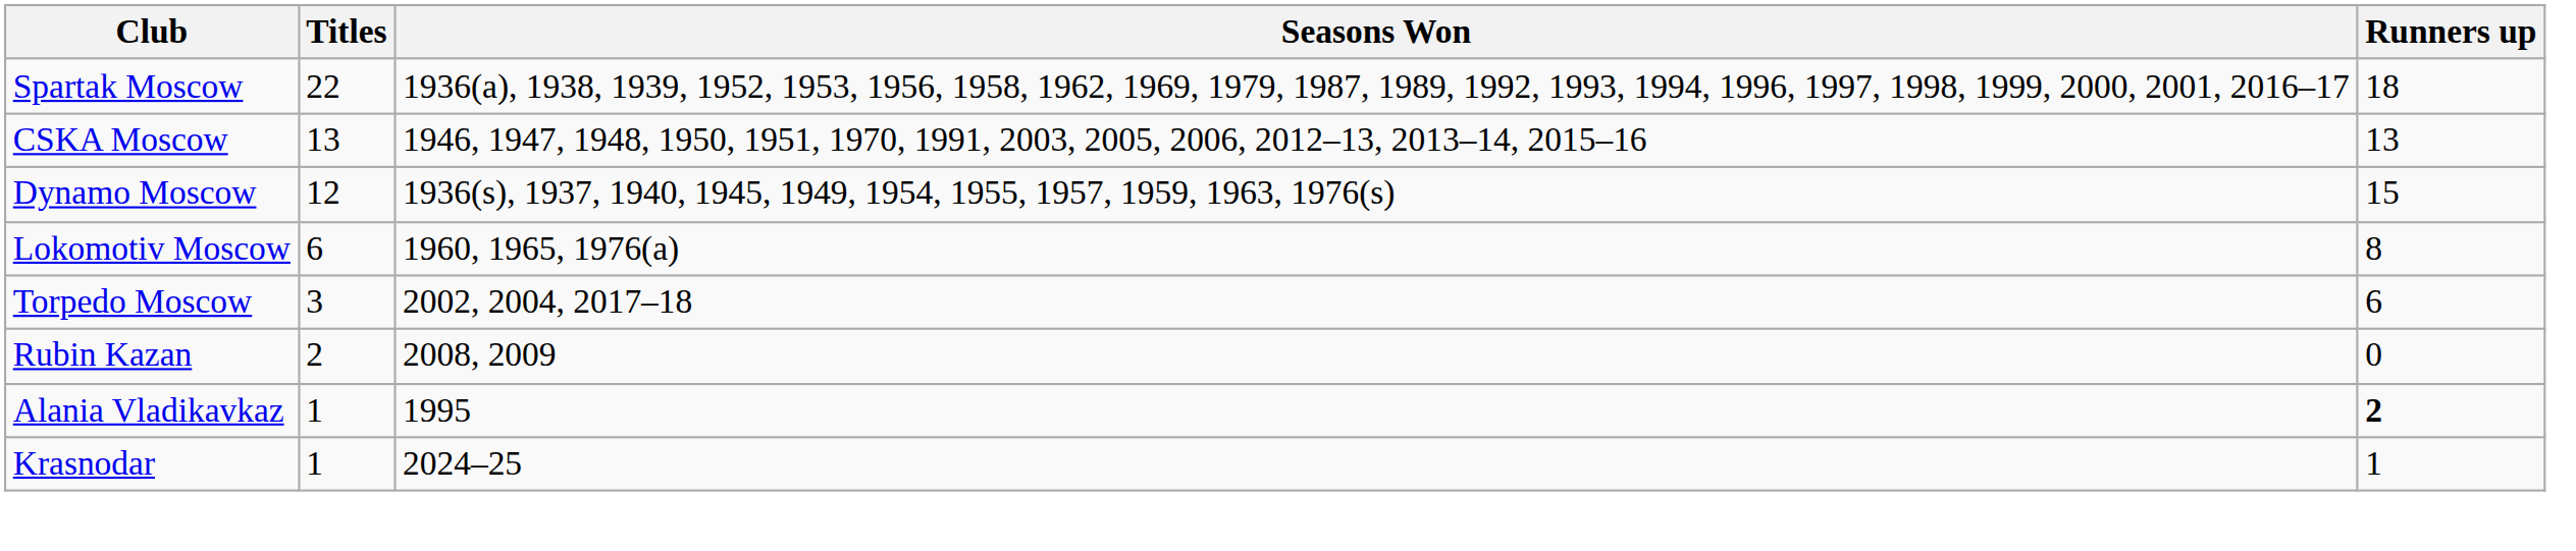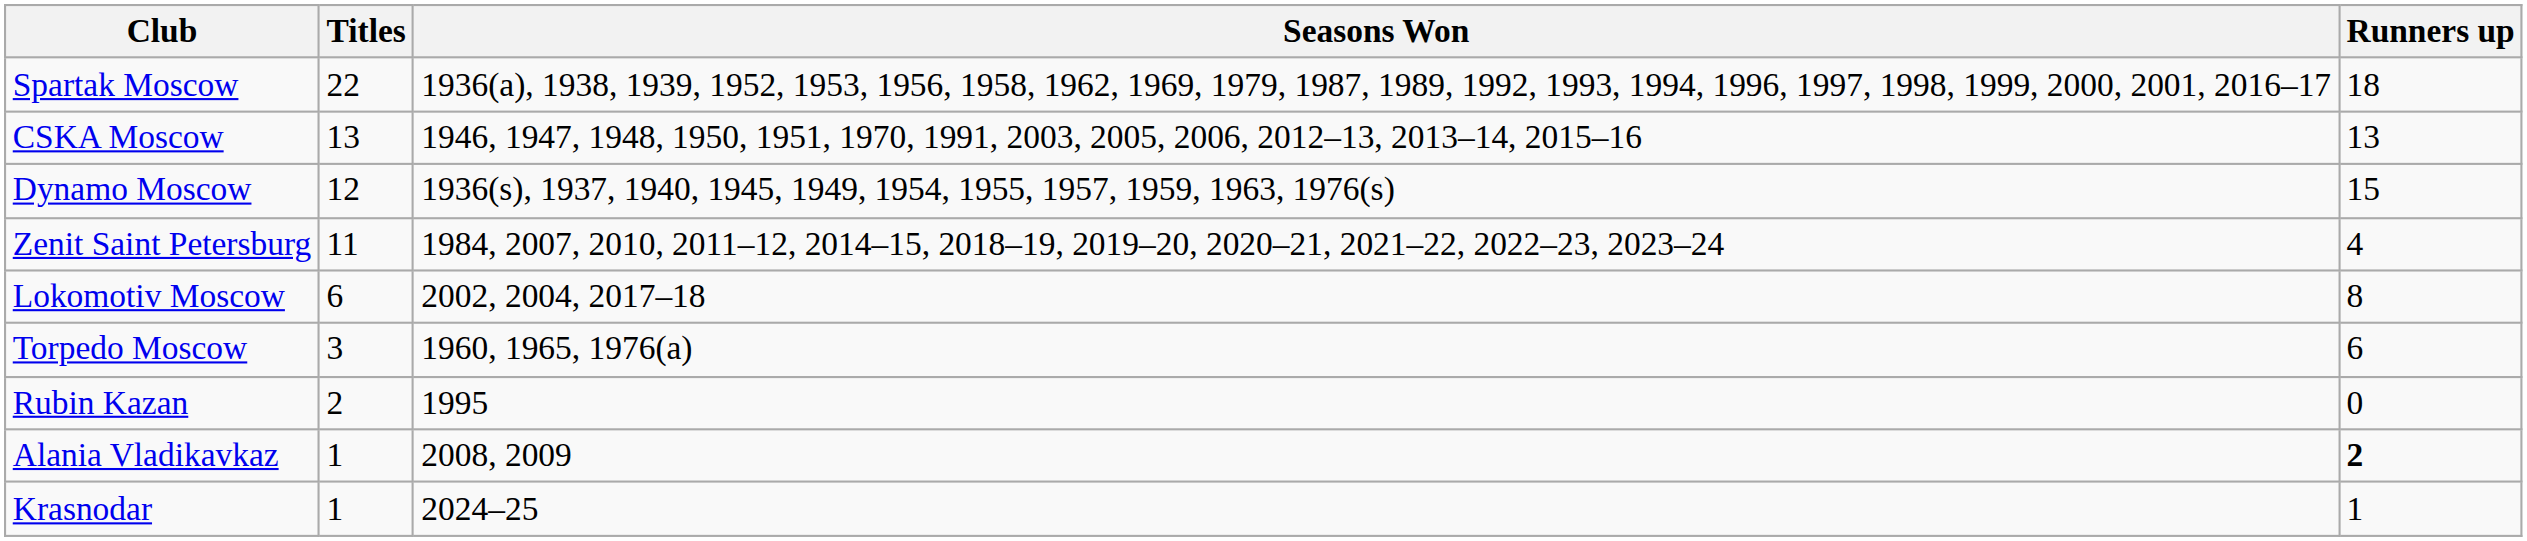+ row: Zenit Saint Petersburg | 11 | 1984, 2007, 2010, 2011–12, 2014–15, 2018–19, 2019–20, 2020–21, 2021–22, 2022–23, 2023–24 | 4
Lokomotiv Moscow | Seasons Won: 1960, 1965, 1976(a) -> 2002, 2004, 2017–18
Torpedo Moscow | Seasons Won: 2002, 2004, 2017–18 -> 1960, 1965, 1976(a)
Rubin Kazan | Seasons Won: 2008, 2009 -> 1995
Alania Vladikavkaz | Seasons Won: 1995 -> 2008, 2009
